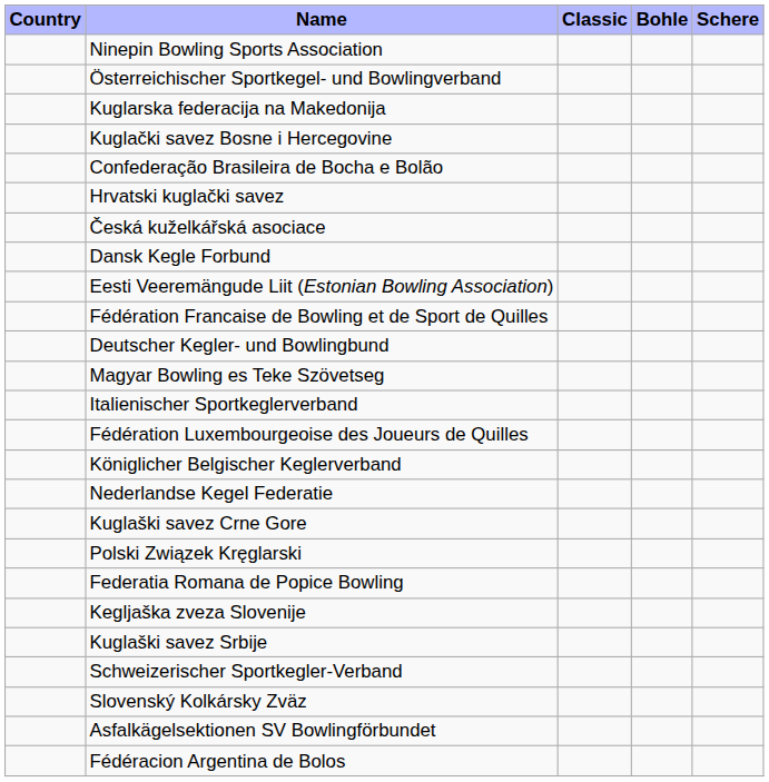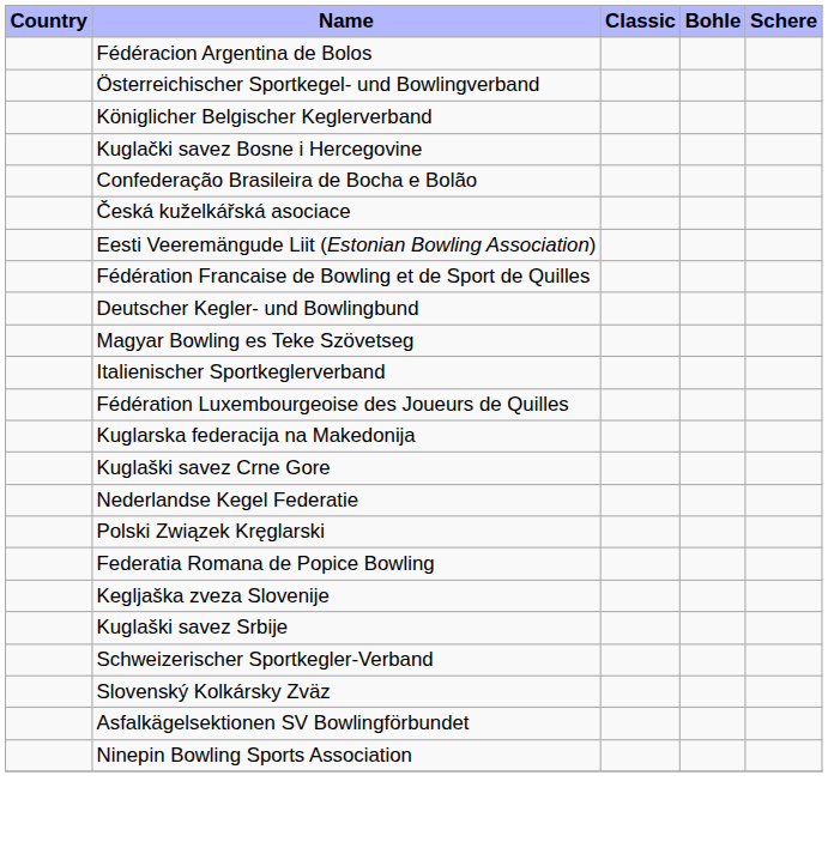rows swapped: Fédéracion Argentina de Bolos <-> Ninepin Bowling Sports Association
rows swapped: Königlicher Belgischer Keglerverband <-> Kuglarska federacija na Makedonija
- row: Hrvatski kuglački savez
- row: Dansk Kegle Forbund
rows swapped: Kuglaški savez Crne Gore <-> Nederlandse Kegel Federatie
